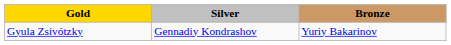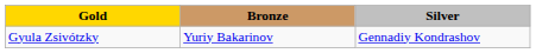columns swapped: Silver <-> Bronze
